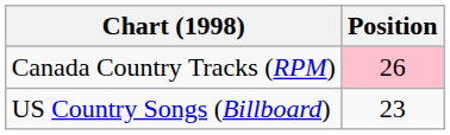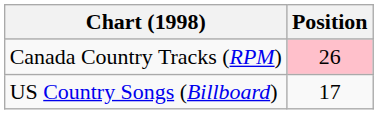US Country Songs (Billboard) | Position: 23 -> 17
